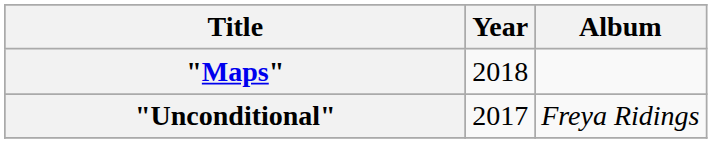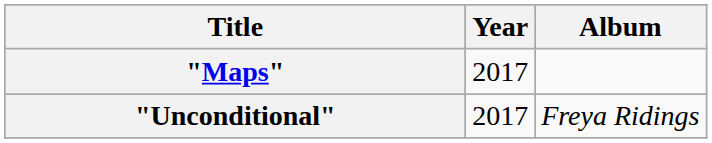"Maps" | Year: 2018 -> 2017
